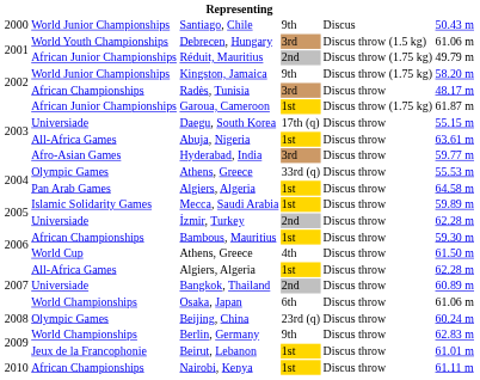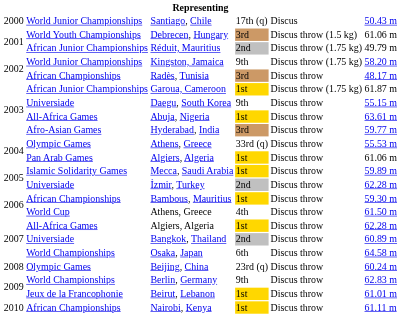Santiago, Chile | column 4: 9th -> 17th (q)
Daegu, South Korea | column 4: 17th (q) -> 9th
Pan Arab Games / Algiers, Algeria | column 6: 64.58 m -> 61.06 m
Osaka, Japan | column 6: 61.06 m -> 64.58 m
